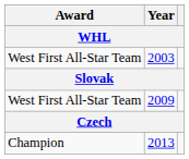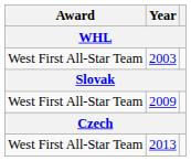2013 | Award: Champion -> West First All-Star Team
